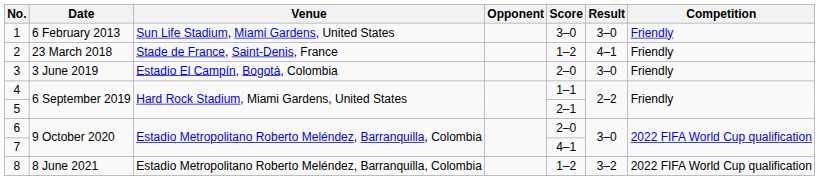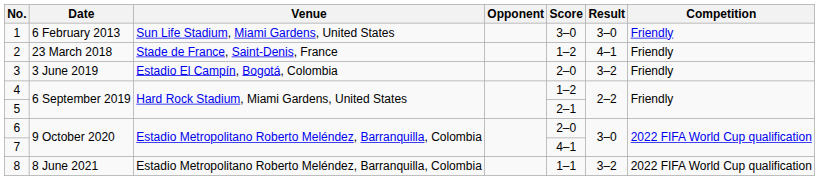3 | Result: 3–0 -> 3–2
4 | Score: 1–1 -> 1–2
8 | Score: 1–2 -> 1–1
